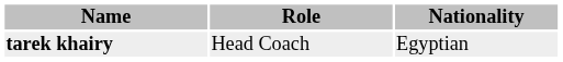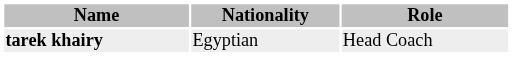columns swapped: Role <-> Nationality
